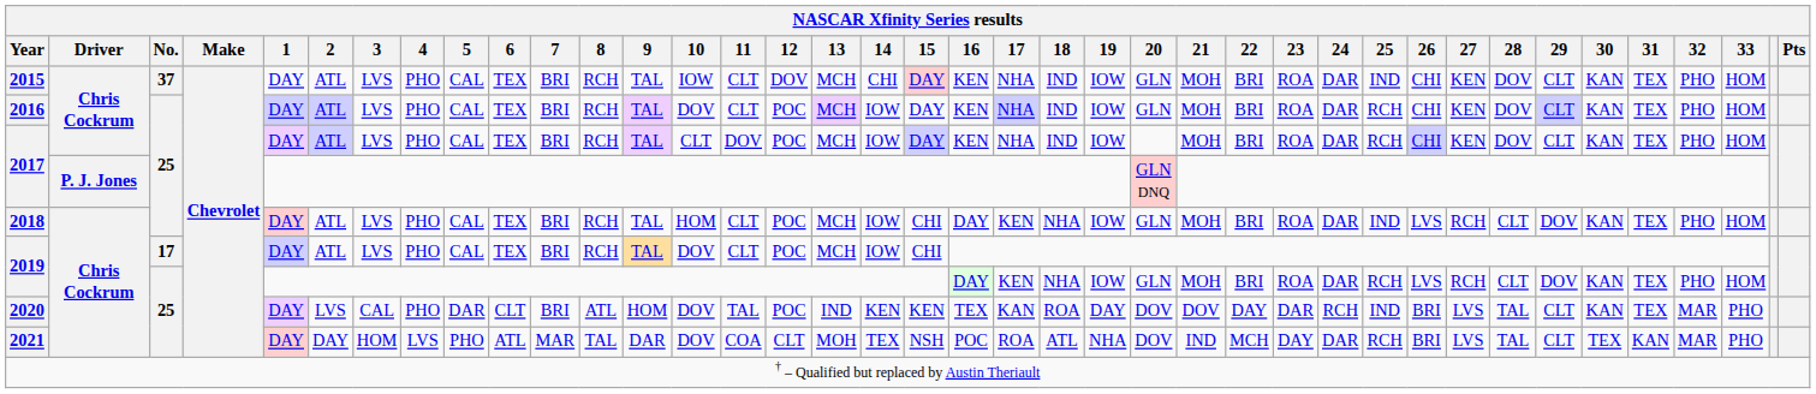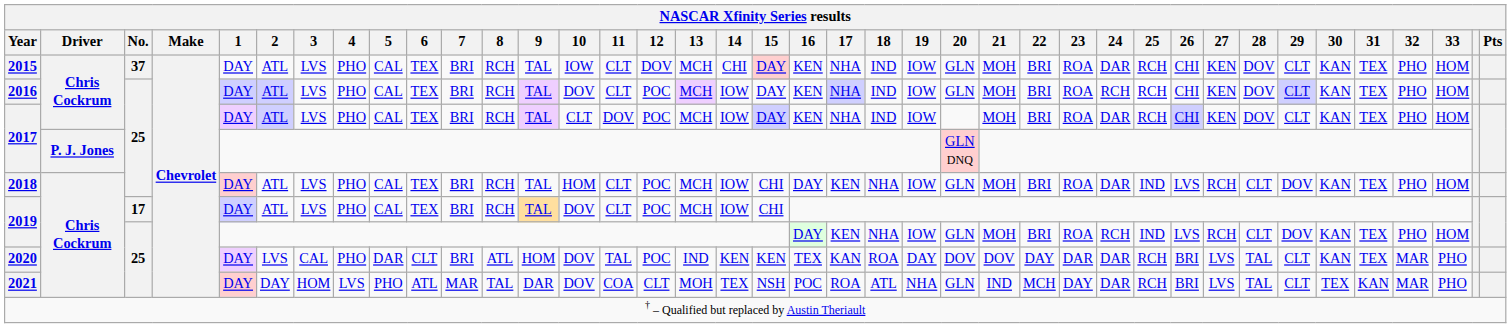2015 | 25: IND -> RCH
2016 | 24: DAR -> RCH
2019 / 25 | 24: DAR -> RCH
2019 / 25 | 25: RCH -> IND
2020 | 24: RCH -> DAR
2020 | 25: IND -> RCH
2021 | 20: DOV -> GLN
